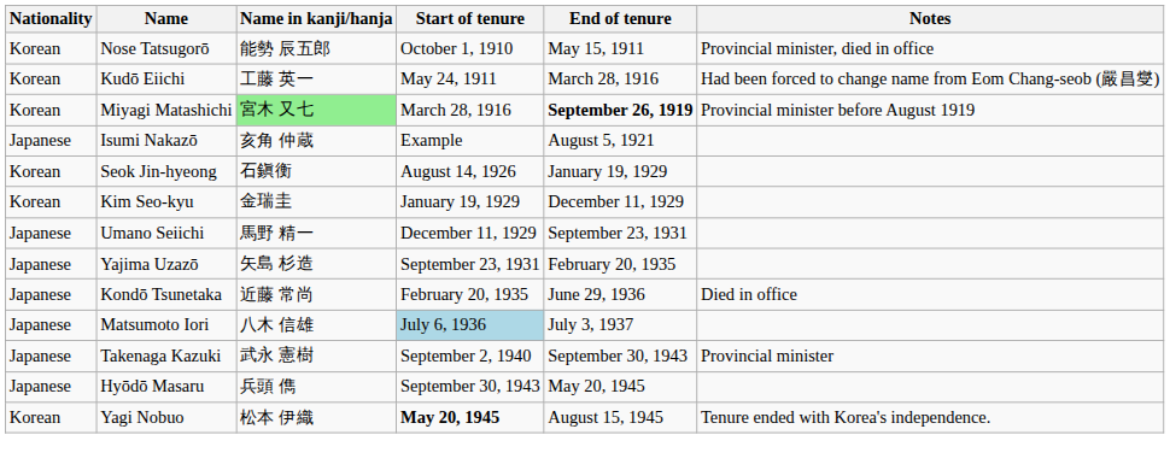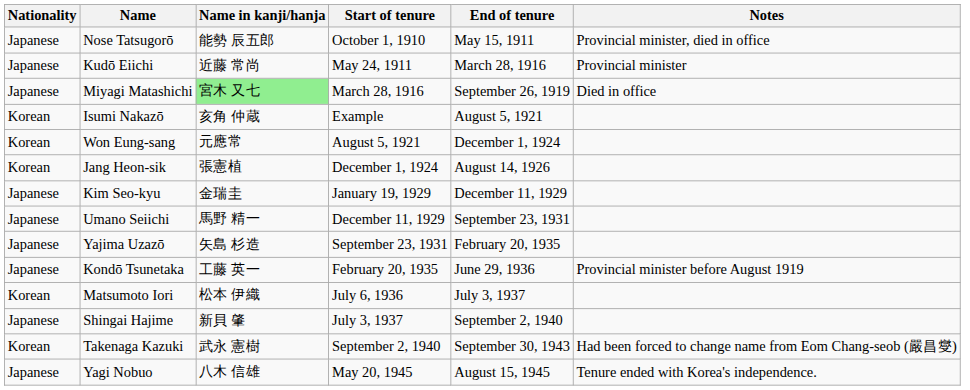Nose Tatsugorō | Nationality: Korean -> Japanese
Kudō Eiichi | Nationality: Korean -> Japanese
Kudō Eiichi | Name in kanji/hanja: 工藤 英一 -> 近藤 常尚
Kudō Eiichi | Notes: Had been forced to change name from Eom Chang-seob (嚴昌燮) -> Provincial minister
Miyagi Matashichi | Nationality: Korean -> Japanese
Miyagi Matashichi | End of tenure: bold -> normal
Miyagi Matashichi | Notes: Provincial minister before August 1919 -> Died in office
Isumi Nakazō | Nationality: Japanese -> Korean
+ row: Korean | Won Eung-sang | 元應常 | August 5, 1921 | December 1, 1924
+ row: Korean | Jang Heon-sik | 張憲植 | December 1, 1924 | August 14, 1926
- row: Korean | Seok Jin-hyeong | 石鎭衡 | August 14, 1926 | January 19, 1929
Kim Seo-kyu | Nationality: Korean -> Japanese
Kondō Tsunetaka | Name in kanji/hanja: 近藤 常尚 -> 工藤 英一
Kondō Tsunetaka | Notes: Died in office -> Provincial minister before August 1919
Matsumoto Iori | Nationality: Japanese -> Korean
Matsumoto Iori | Name in kanji/hanja: 八木 信雄 -> 松本 伊織
Matsumoto Iori | Start of tenure: lightblue background -> no background
+ row: Japanese | Shingai Hajime | 新貝 肇 | July 3, 1937 | September 2, 1940
Takenaga Kazuki | Nationality: Japanese -> Korean
Takenaga Kazuki | Notes: Provincial minister -> Had been forced to change name from Eom Chang-seob (嚴昌燮)
- row: Japanese | Hyōdō Masaru | 兵頭 儁 | September 30, 1943 | May 20, 1945
Yagi Nobuo | Nationality: Korean -> Japanese
Yagi Nobuo | Name in kanji/hanja: 松本 伊織 -> 八木 信雄
Yagi Nobuo | Start of tenure: bold -> normal
